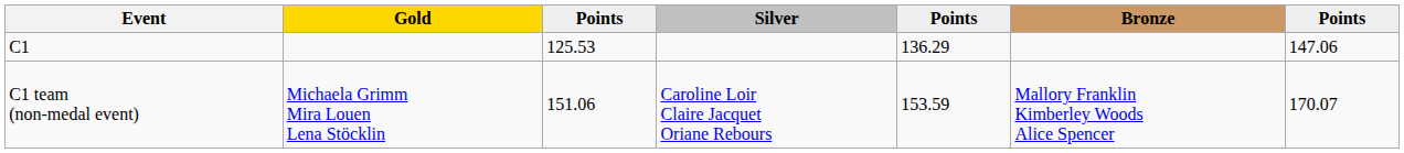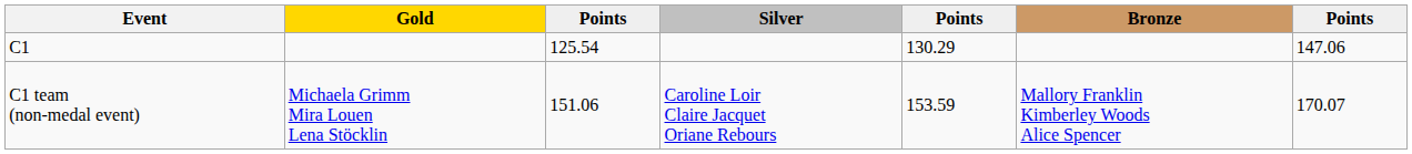C1 | column 3: 125.53 -> 125.54
C1 | column 5: 136.29 -> 130.29
